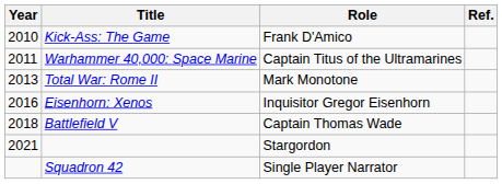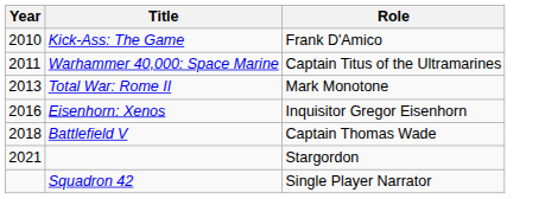- column: Ref.
